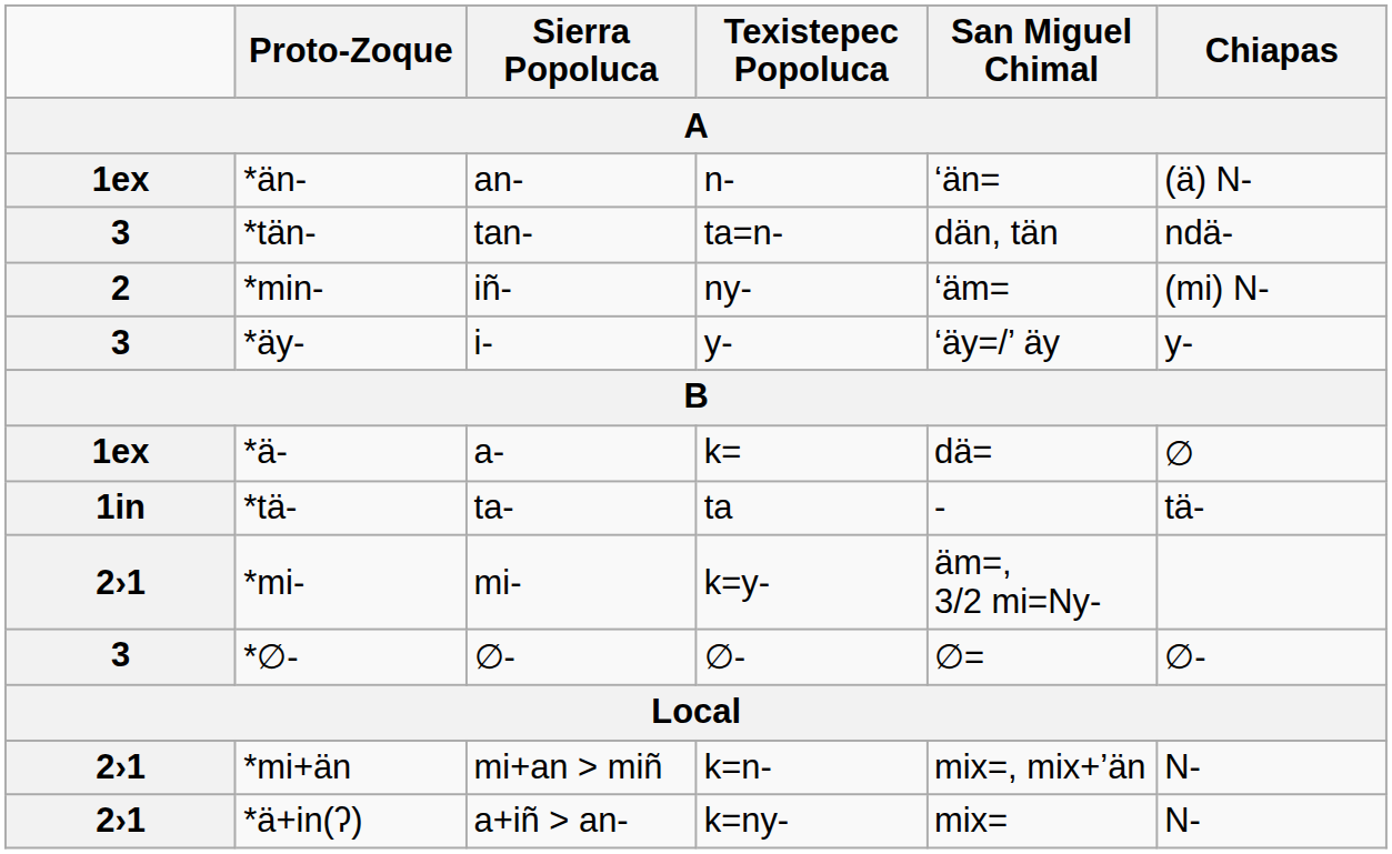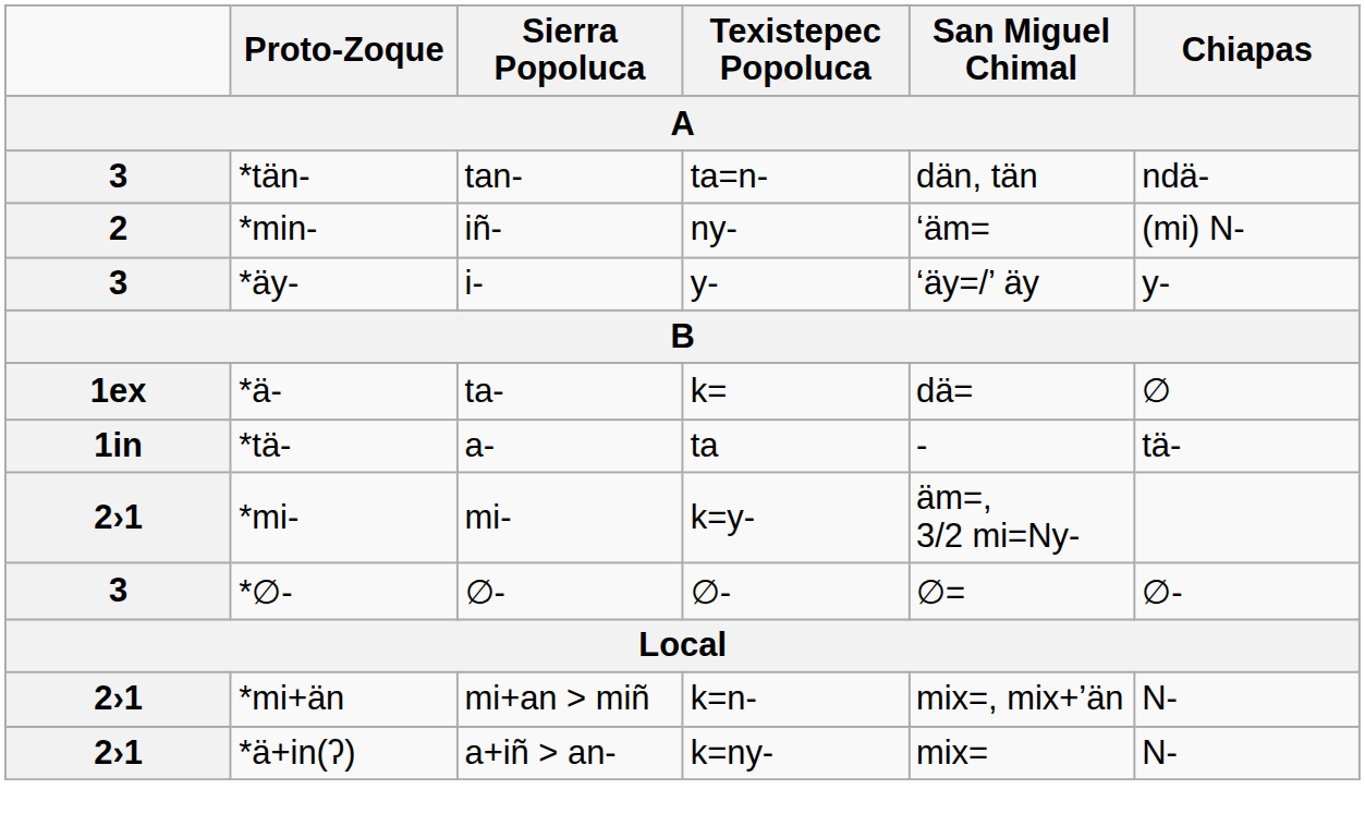- row: 1ex | *än- | an- | n- | ‘än= | (ä) N-
*ä- | Sierra Popoluca: a- -> ta-
*tä- | Sierra Popoluca: ta- -> a-
